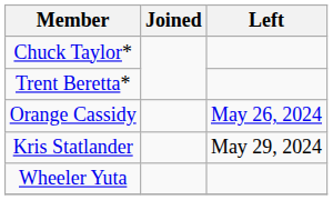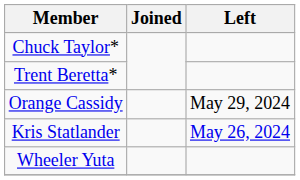Orange Cassidy | Left: May 26, 2024 -> May 29, 2024
Kris Statlander | Left: May 29, 2024 -> May 26, 2024
